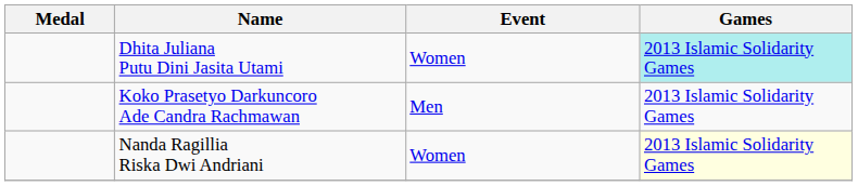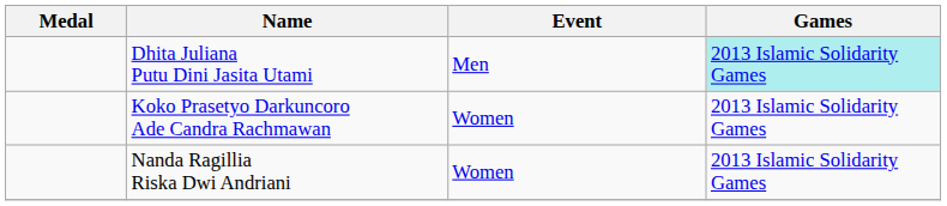Dhita Juliana Putu Dini Jasita Utami | Event: Women -> Men
Koko Prasetyo Darkuncoro Ade Candra Rachmawan | Event: Men -> Women
Nanda Ragillia Riska Dwi Andriani | Games: lightyellow background -> no background
